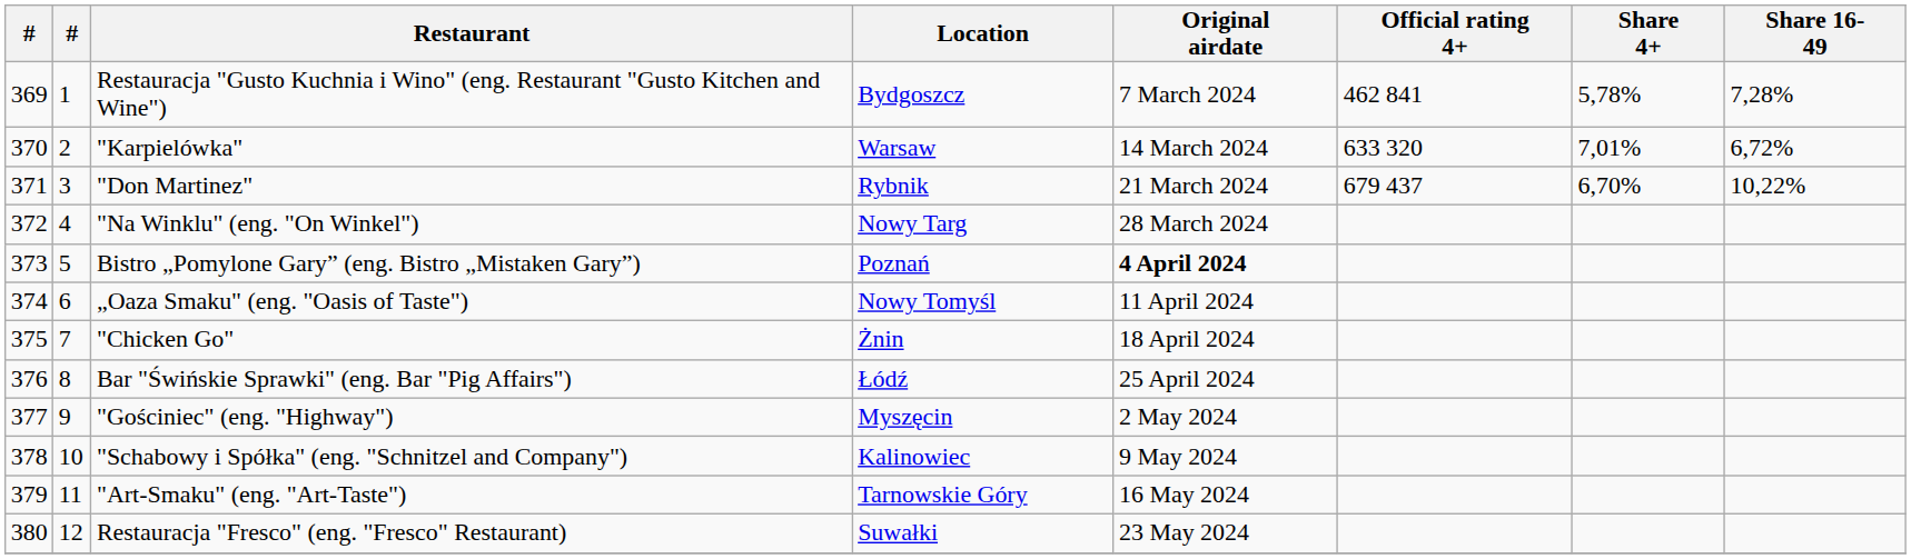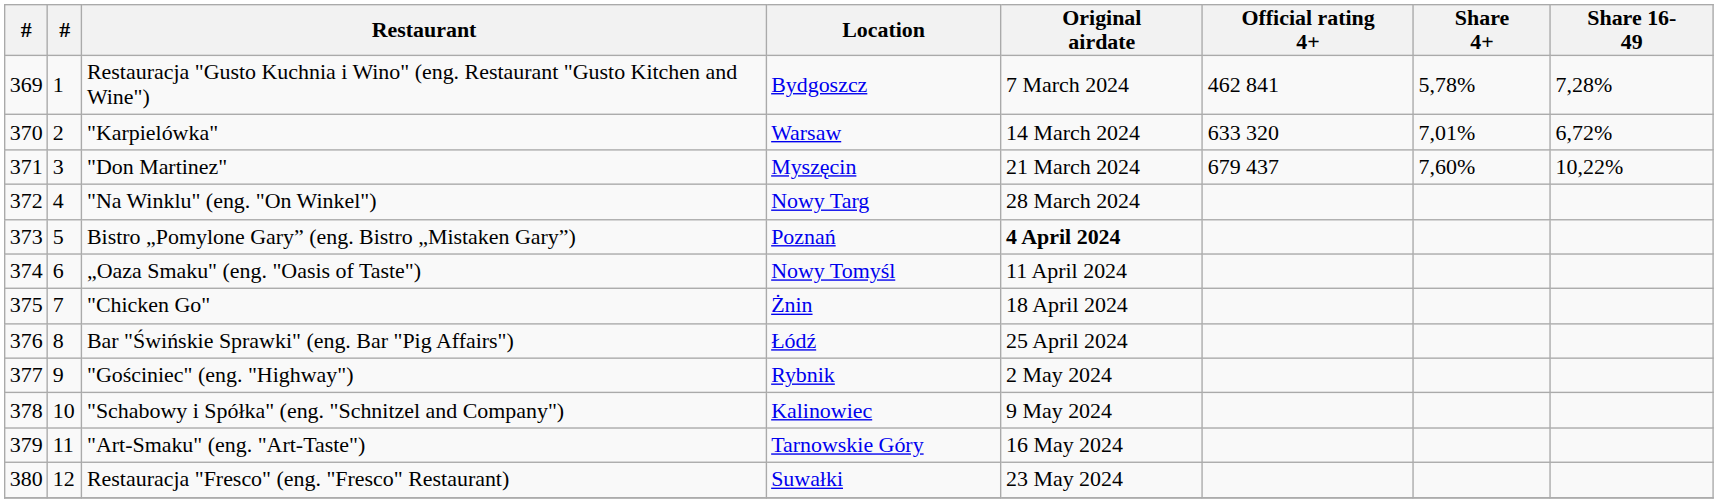"Don Martinez" | Location: Rybnik -> Myszęcin
"Don Martinez" | Share 4+: 6,70% -> 7,60%
"Gościniec" (eng. "Highway") | Location: Myszęcin -> Rybnik
